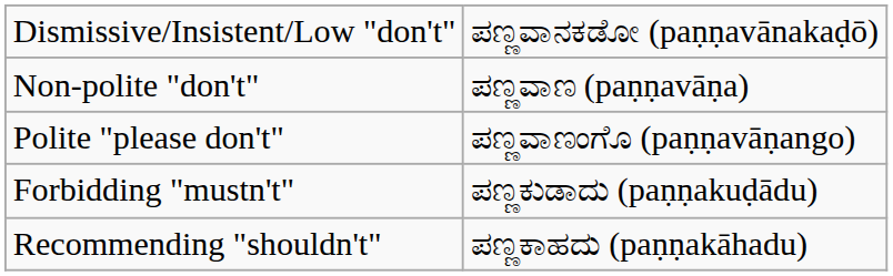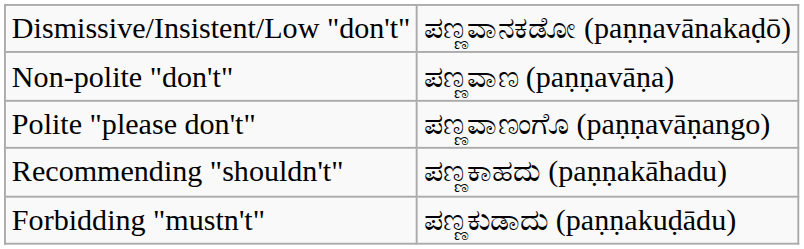rows swapped: Recommending "shouldn't" <-> Forbidding "mustn't"
